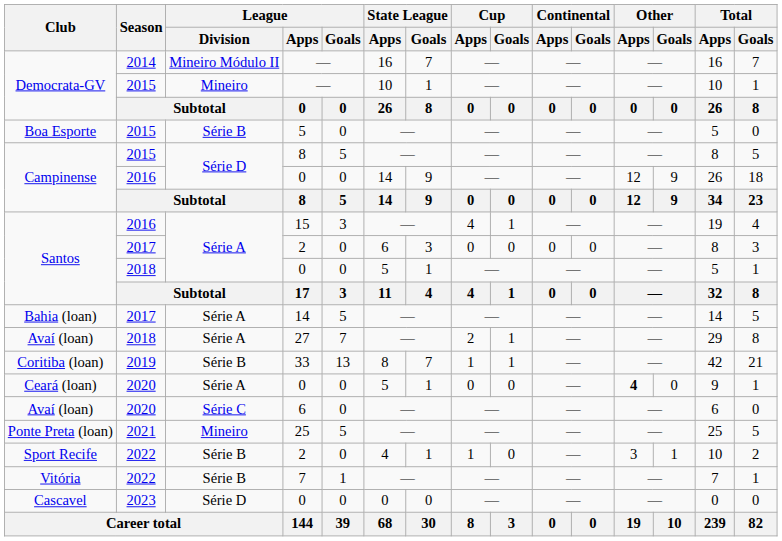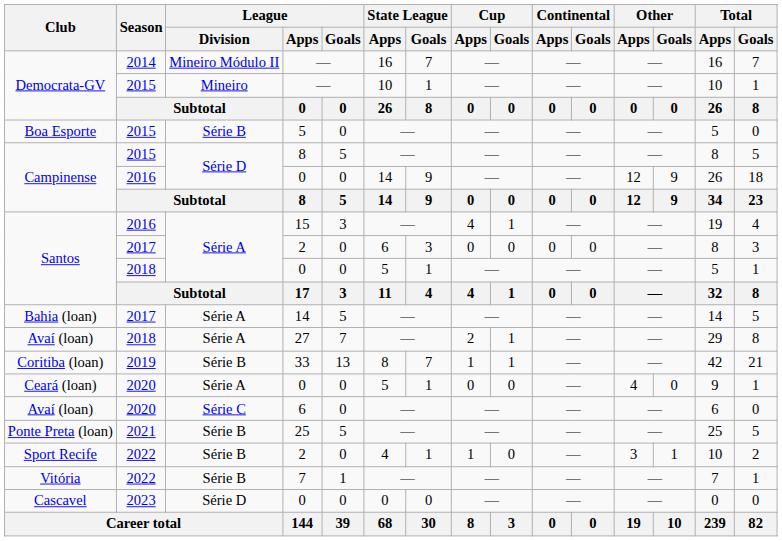Ceará (loan) | Other / Apps: bold -> normal
Ponte Preta (loan) | League / Division: Mineiro -> Série B
